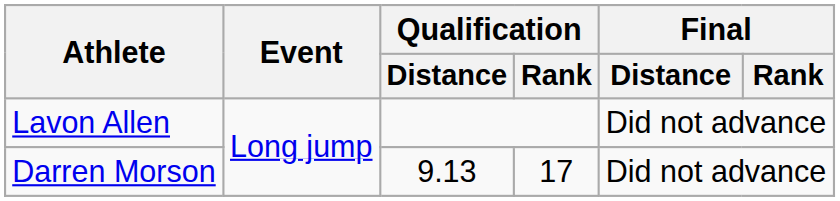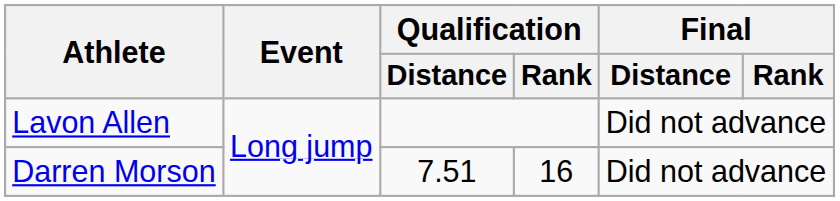Darren Morson | Qualification / Distance: 9.13 -> 7.51
Darren Morson | Qualification / Rank: 17 -> 16
